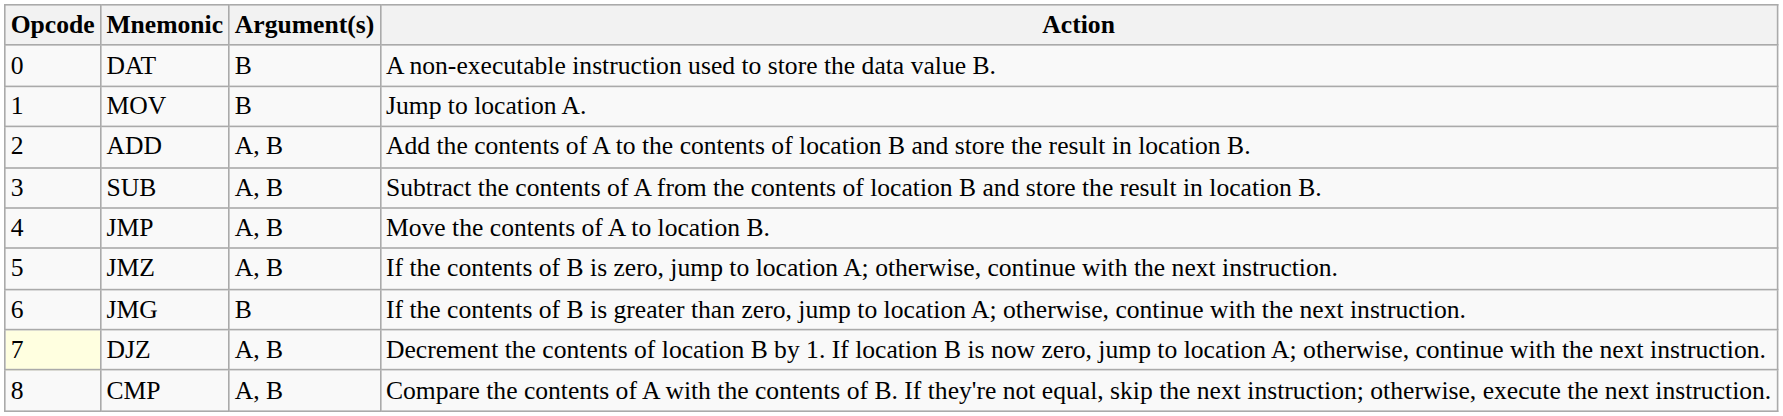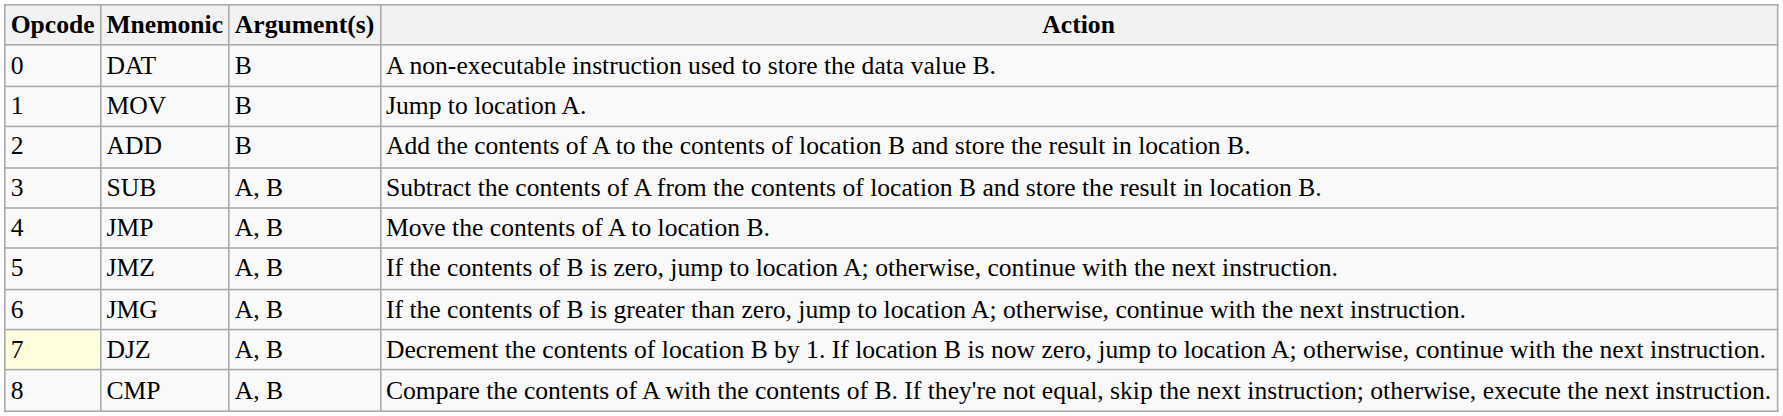ADD | Argument(s): A, B -> B
JMG | Argument(s): B -> A, B
